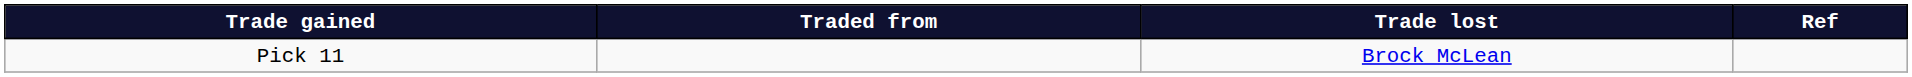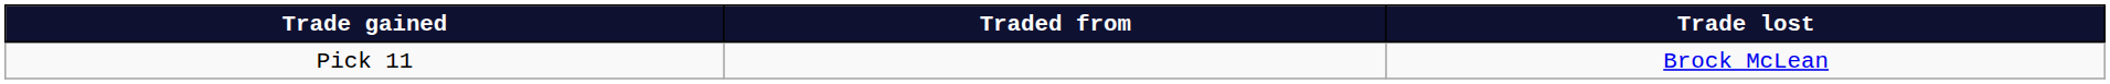- column: Ref
